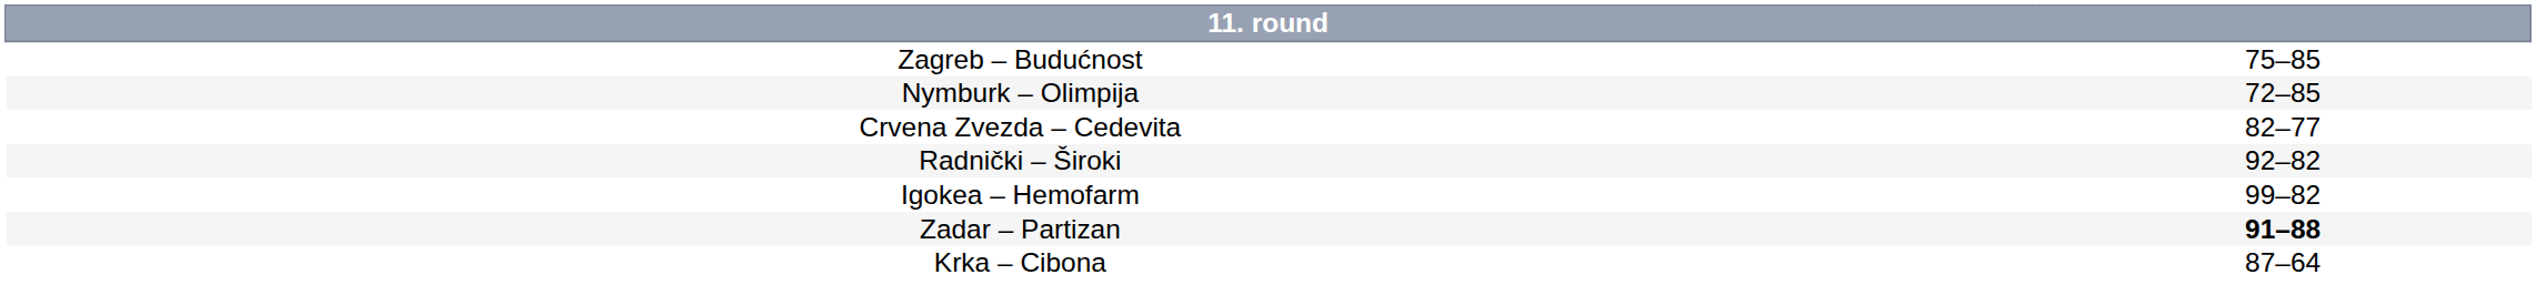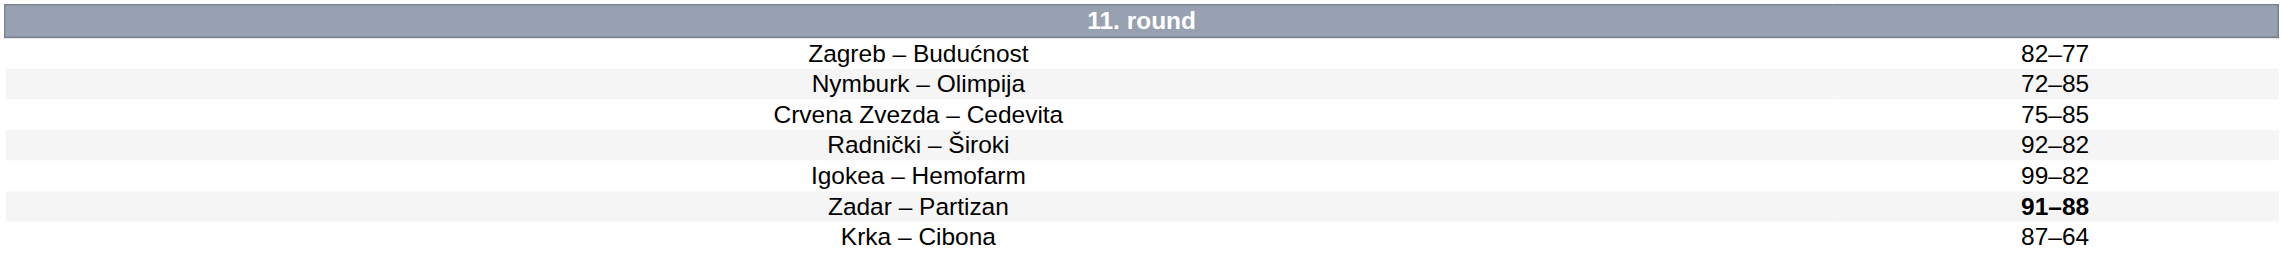Zagreb – Budućnost | column 2: 75–85 -> 82–77
Crvena Zvezda – Cedevita | column 2: 82–77 -> 75–85
